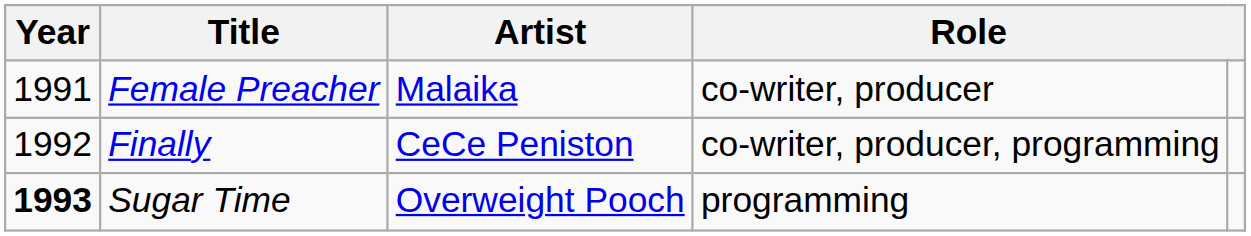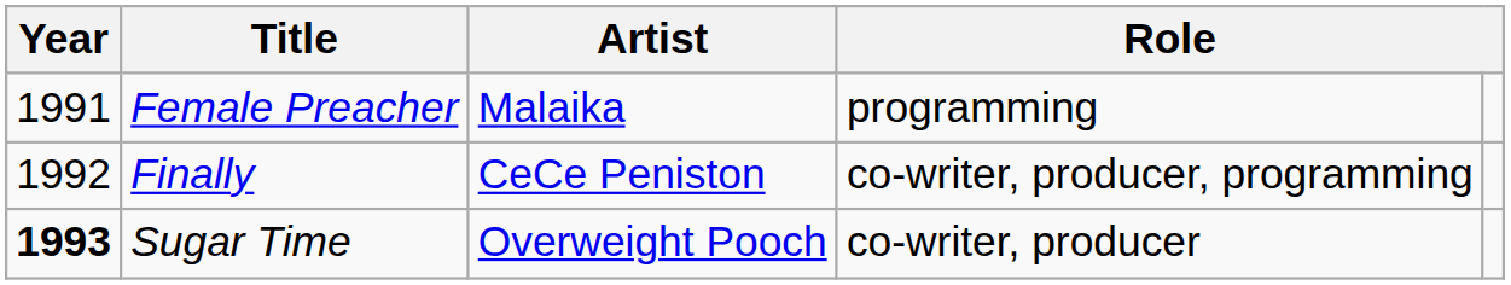Female Preacher | column 4: co-writer, producer -> programming
Sugar Time | column 4: programming -> co-writer, producer
